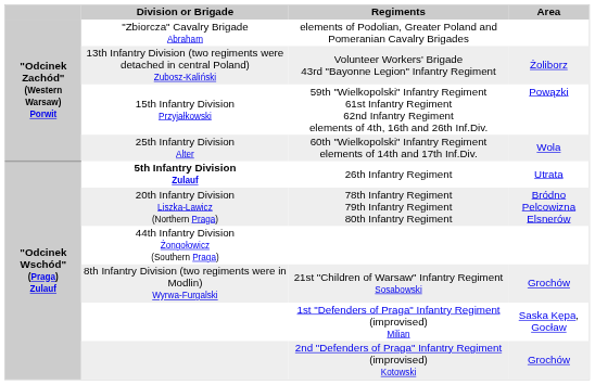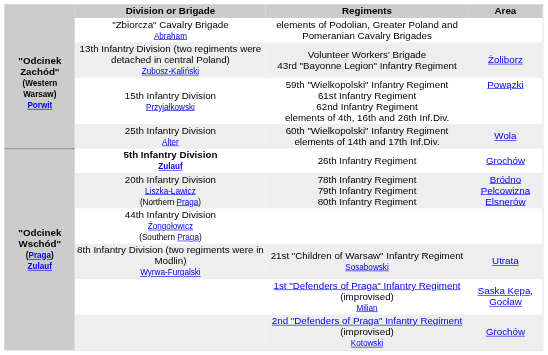26th Infantry Regiment | Area: Utrata -> Grochów
21st "Children of Warsaw" Infantry Regiment Sosabowski | Area: Grochów -> Utrata
